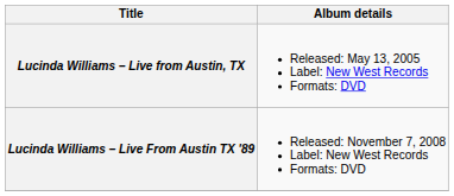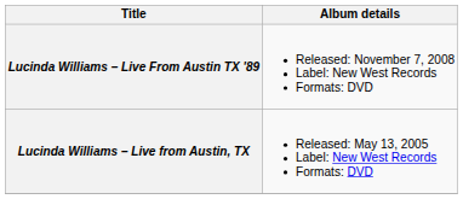rows swapped: Lucinda Williams – Live from Austin, TX <-> Lucinda Williams – Live From Austin TX '89
